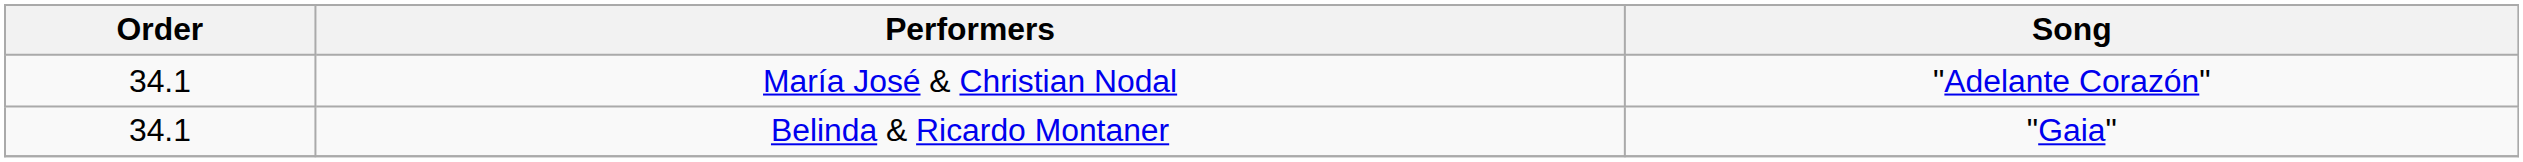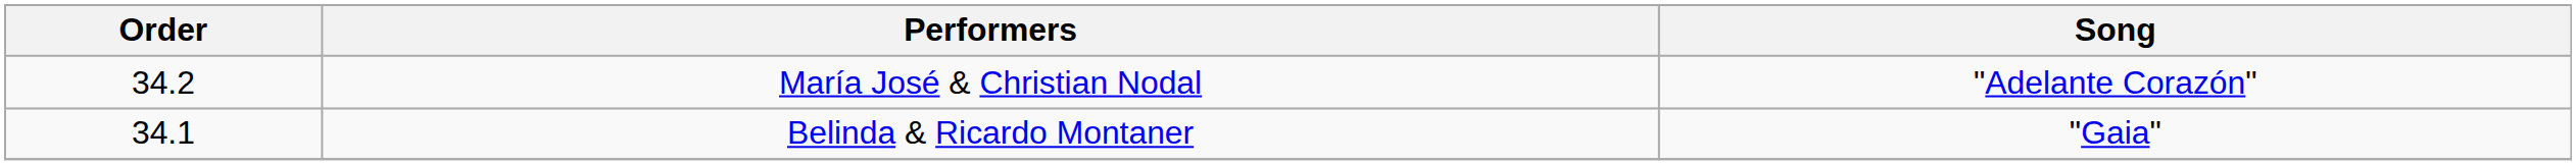María José & Christian Nodal | Order: 34.1 -> 34.2
